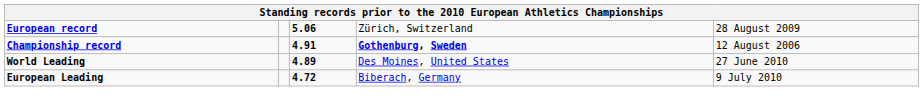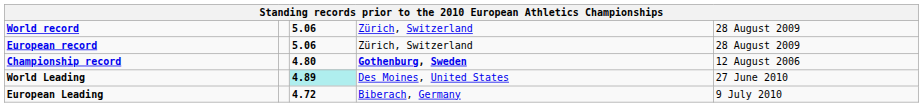+ row: World record | 5.06 | Zürich, Switzerland | 28 August 2009
Championship record | column 3: 4.91 -> 4.80
World Leading | column 3: no background -> paleturquoise background
